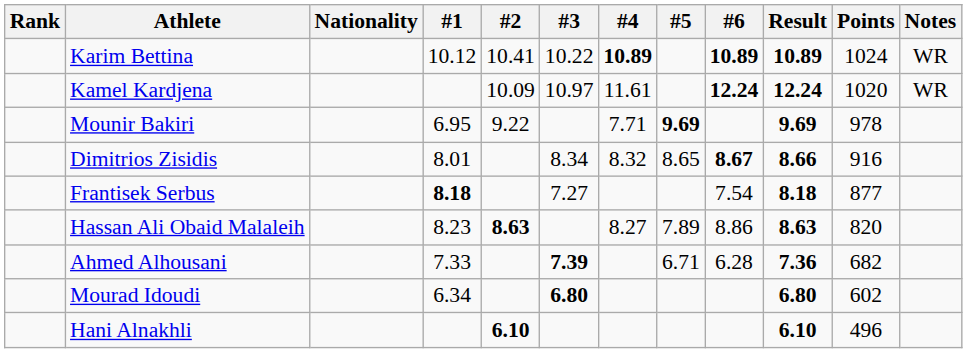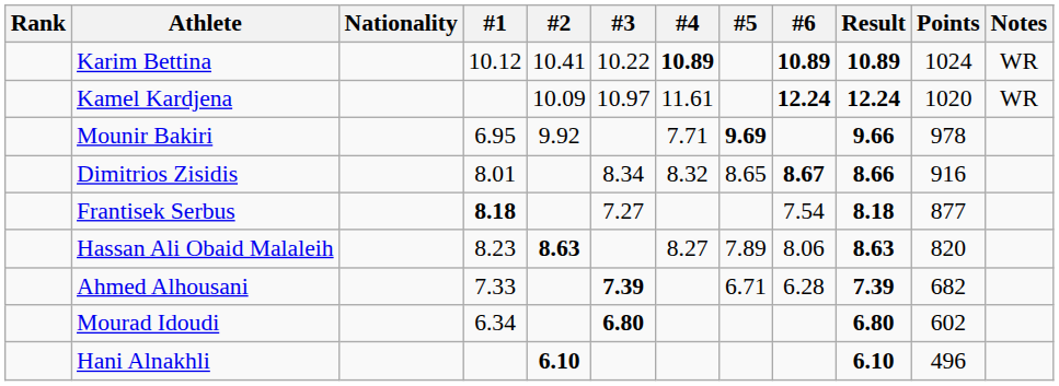Mounir Bakiri | #2: 9.22 -> 9.92
Mounir Bakiri | Result: 9.69 -> 9.66
Hassan Ali Obaid Malaleih | #6: 8.86 -> 8.06
Ahmed Alhousani | Result: 7.36 -> 7.39
